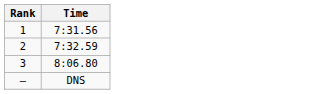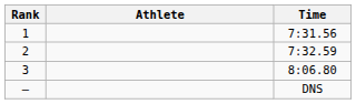+ column: Athlete
